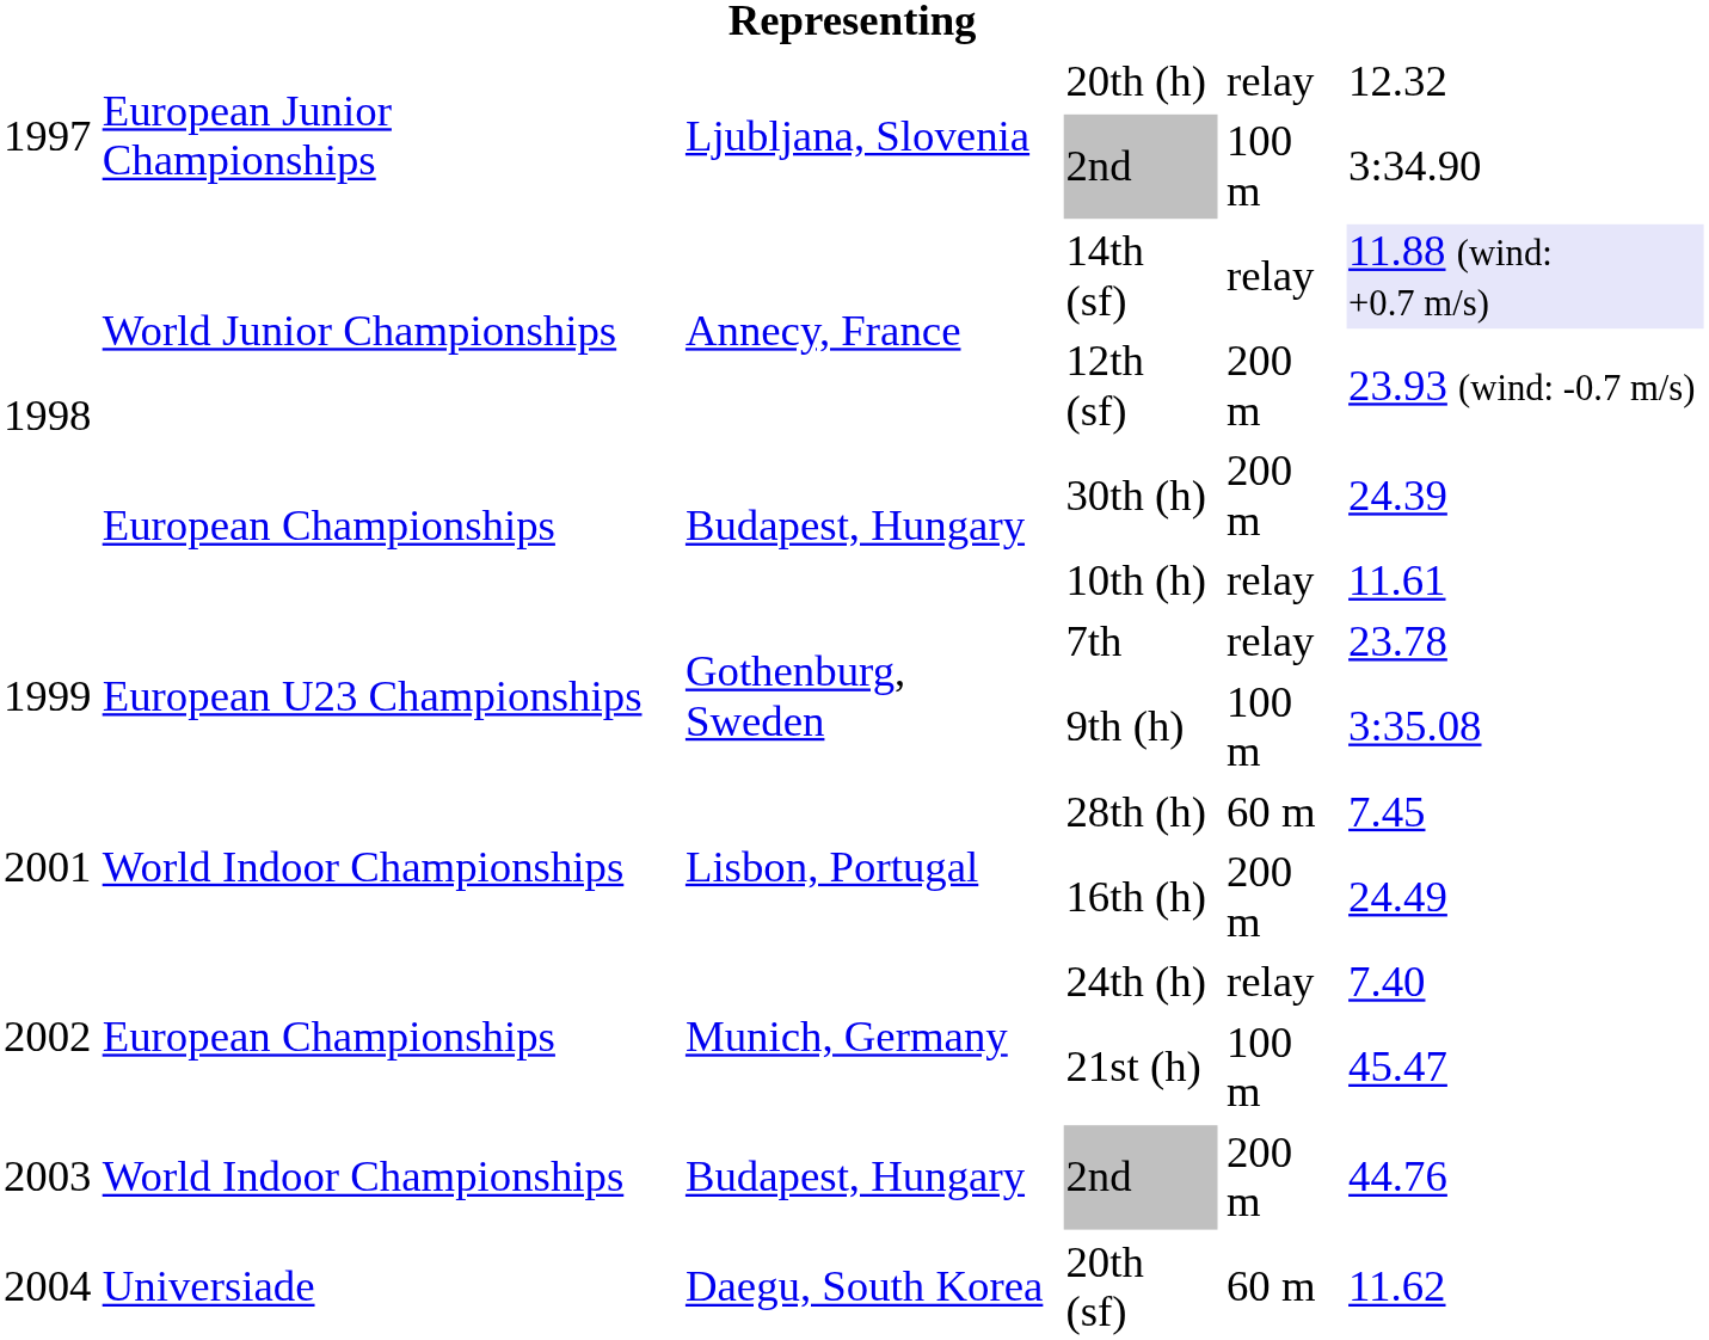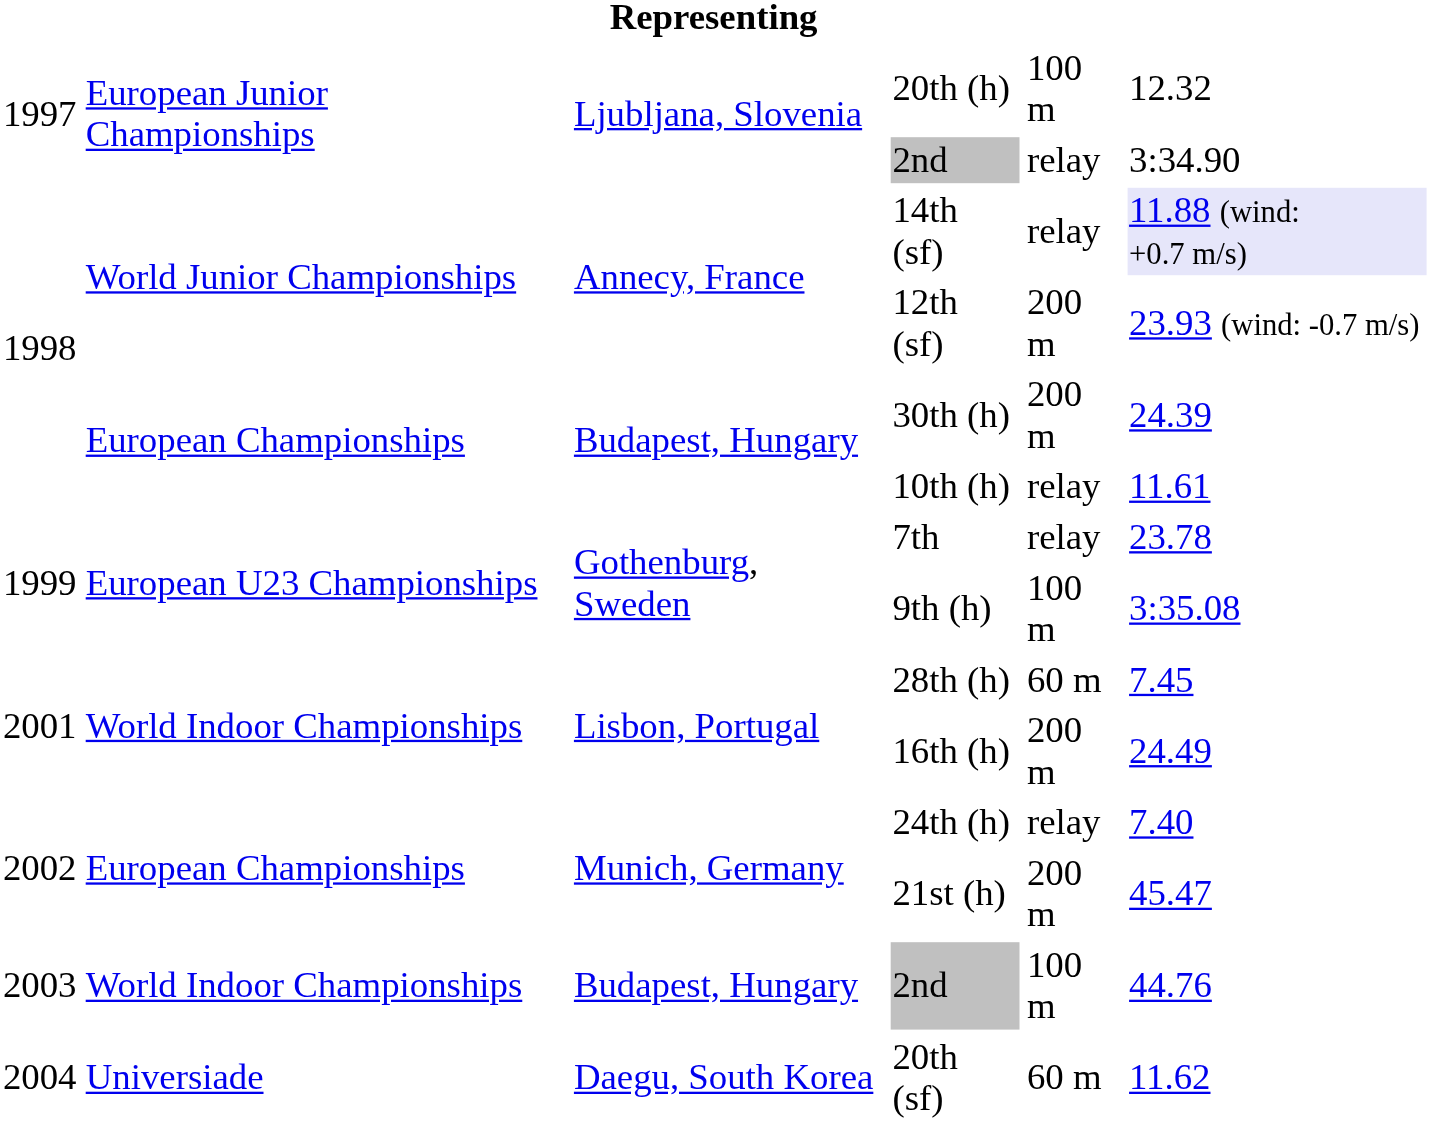20th (h) | column 5: relay -> 100 m
1997 / 2nd | column 5: 100 m -> relay
21st (h) | column 5: 100 m -> 200 m
2003 / 2nd | column 5: 200 m -> 100 m
